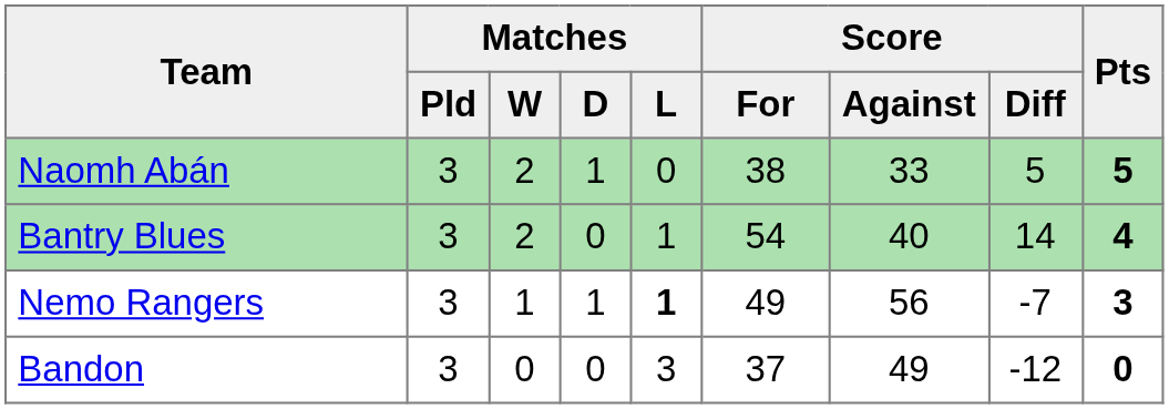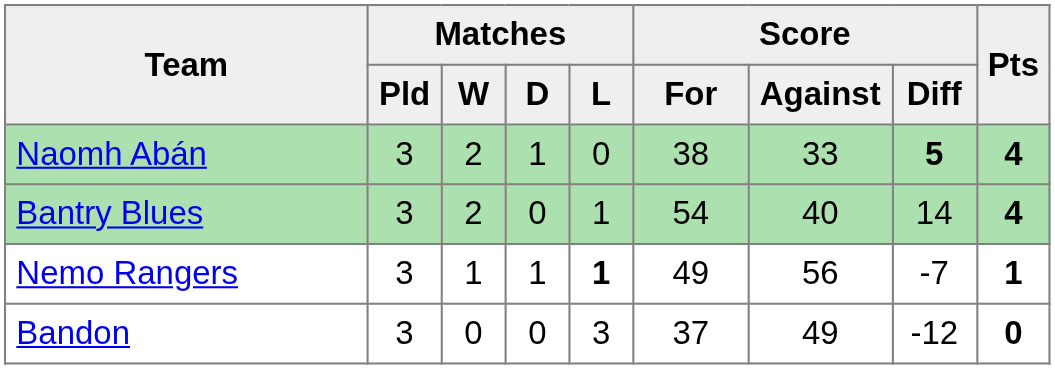Naomh Abán | Score / Diff: normal -> bold
Naomh Abán | Pts: 5 -> 4
Nemo Rangers | Pts: 3 -> 1
